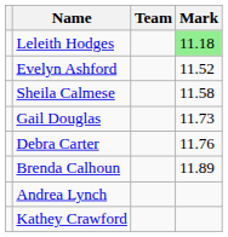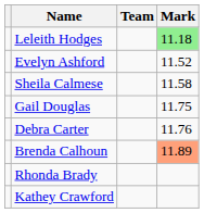Gail Douglas | Mark: 11.73 -> 11.75
Brenda Calhoun | Mark: no background -> lightsalmon background
- row: Andrea Lynch
+ row: Rhonda Brady
